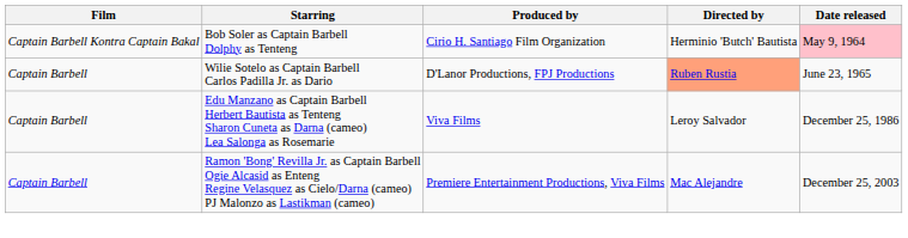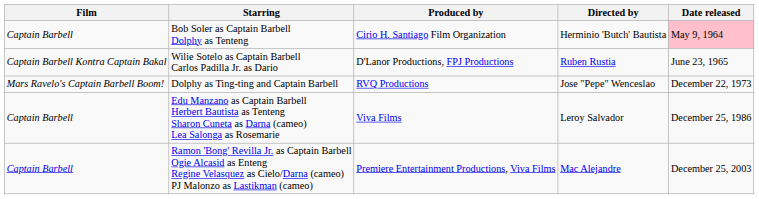Bob Soler as Captain Barbell Dolphy as Tenteng | Film: Captain Barbell Kontra Captain Bakal -> Captain Barbell
Wilie Sotelo as Captain Barbell Carlos Padilla Jr. as Dario | Film: Captain Barbell -> Captain Barbell Kontra Captain Bakal
Wilie Sotelo as Captain Barbell Carlos Padilla Jr. as Dario | Directed by: lightsalmon background -> no background
+ row: Mars Ravelo's Captain Barbell Boom! | Dolphy as Ting-ting and Captain Barbell | RVQ Productions | Jose "Pepe" Wenceslao | December 22, 1973
